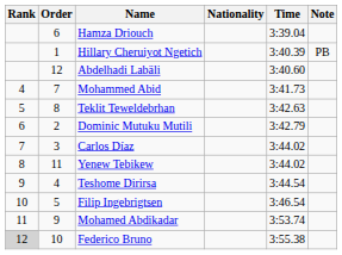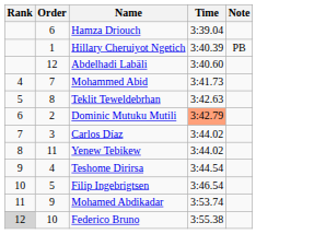- column: Nationality
Dominic Mutuku Mutili | Time: no background -> lightsalmon background
